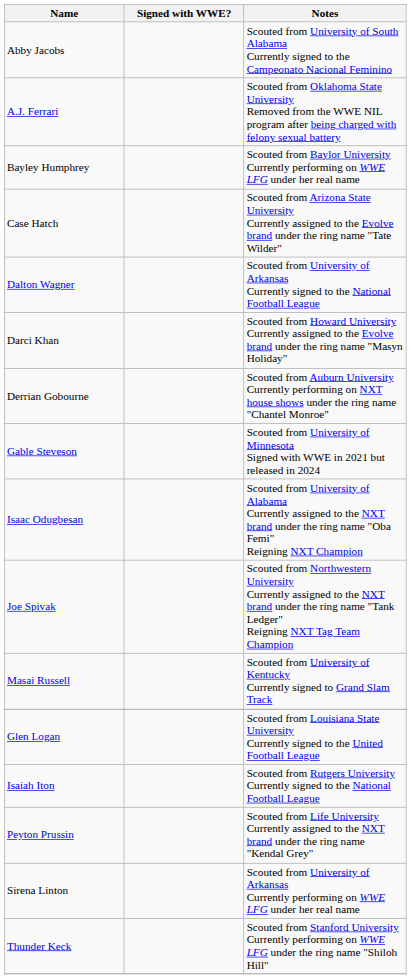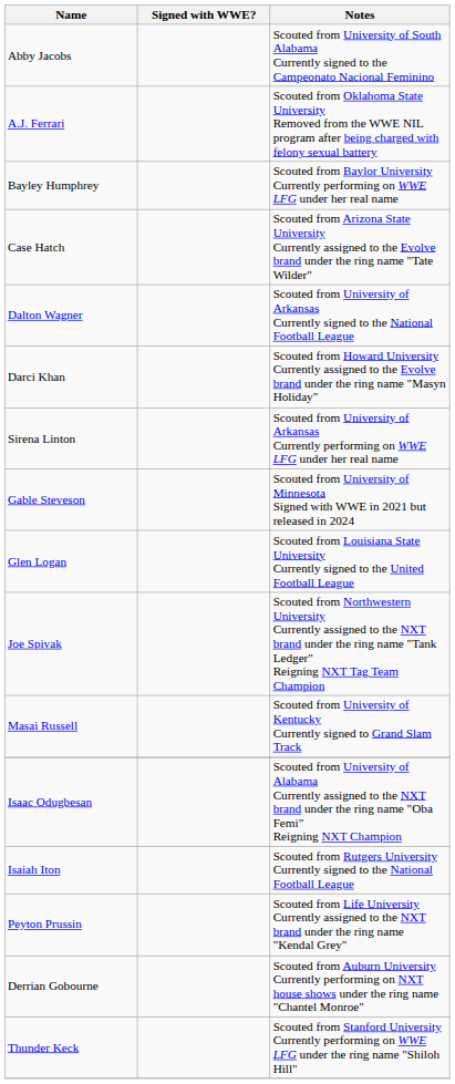rows swapped: Derrian Gobourne <-> Sirena Linton
rows swapped: Glen Logan <-> Isaac Odugbesan
